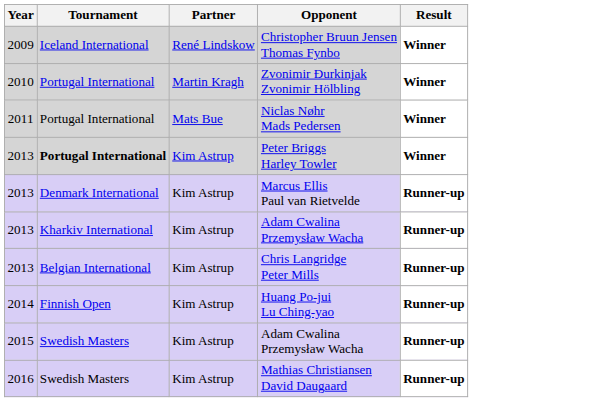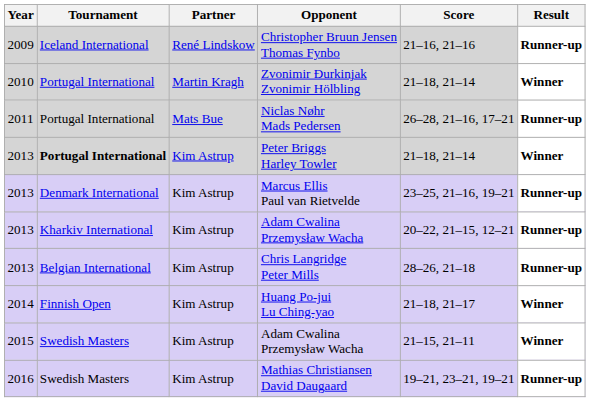+ column: Score | 21–16, 21–16 | 21–18, 21–14 | 26–28, 21–16, 17–21 | 21–18, 21–14 | 23–25, 21–16, 19–21 | 20–22, 21–15, 12–21 | 28–26, 21–18 | 21–18, 21–17 | 21–15, 21–11 | 19–21, 23–21, 19–21
Christopher Bruun Jensen Thomas Fynbo | Result: Winner -> Runner-up
Niclas Nøhr Mads Pedersen | Result: Winner -> Runner-up
Huang Po-jui Lu Ching-yao | Result: Runner-up -> Winner
2015 / Adam Cwalina Przemysław Wacha | Result: Runner-up -> Winner
